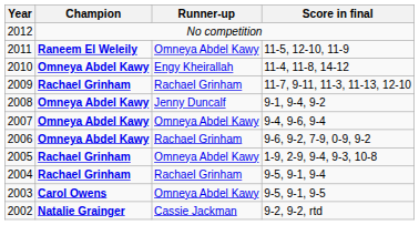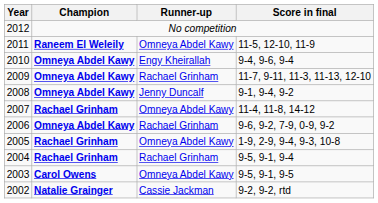2010 | Score in final: 11-4, 11-8, 14-12 -> 9-4, 9-6, 9-4
2009 | Champion: Rachael Grinham -> Omneya Abdel Kawy
2007 | Champion: Omneya Abdel Kawy -> Rachael Grinham
2007 | Score in final: 9-4, 9-6, 9-4 -> 11-4, 11-8, 14-12
